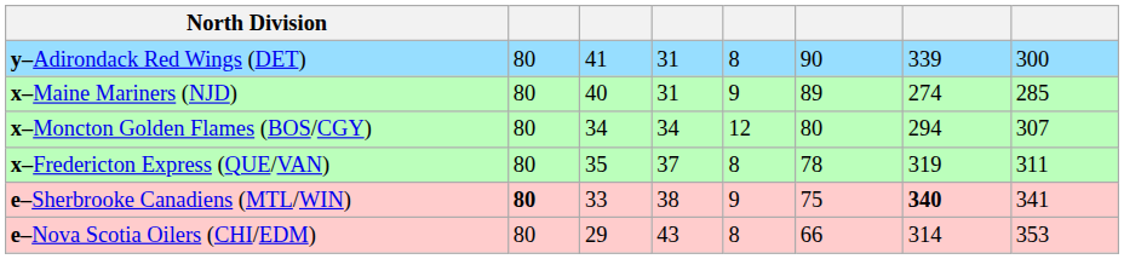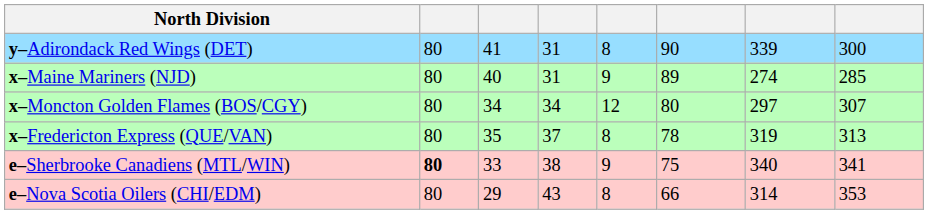x–Moncton Golden Flames (BOS/CGY) | column 7: 294 -> 297
x–Fredericton Express (QUE/VAN) | column 8: 311 -> 313
e–Sherbrooke Canadiens (MTL/WIN) | column 7: bold -> normal
